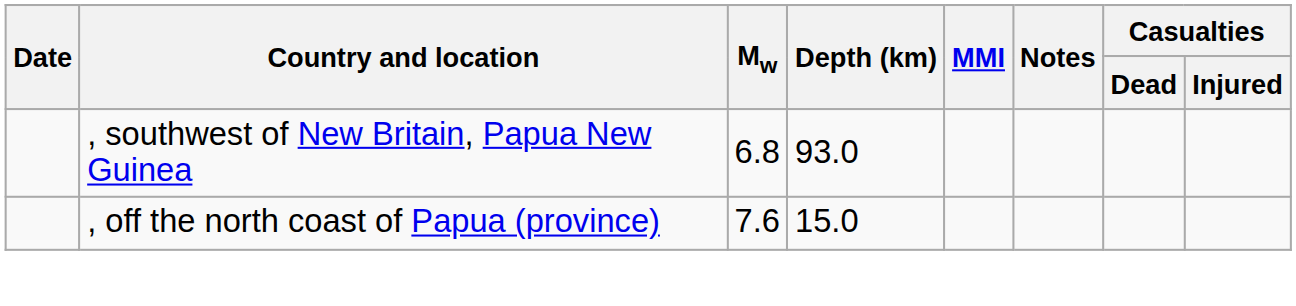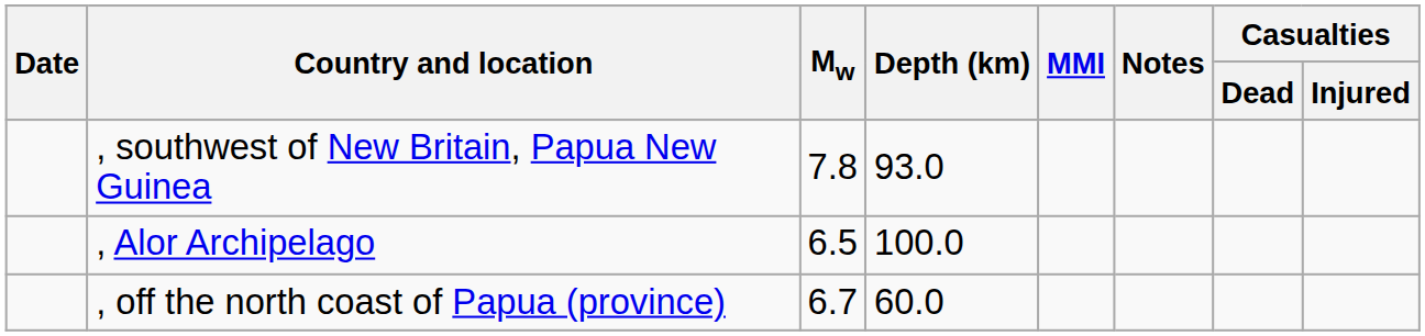, southwest of New Britain, Papua New Guinea | Mw: 6.8 -> 7.8
+ row: , Alor Archipelago | 6.5 | 100.0
, off the north coast of Papua (province) | Mw: 7.6 -> 6.7
, off the north coast of Papua (province) | Depth (km): 15.0 -> 60.0
